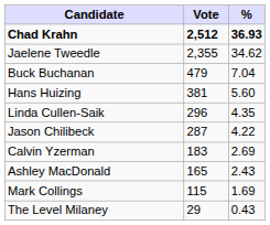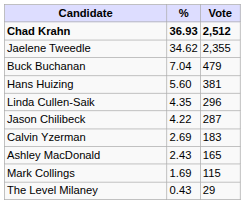columns swapped: Vote <-> %
